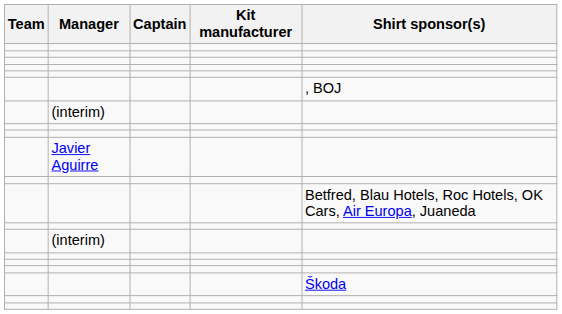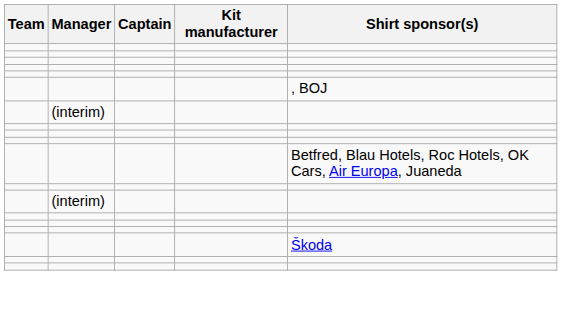- row: Javier Aguirre
